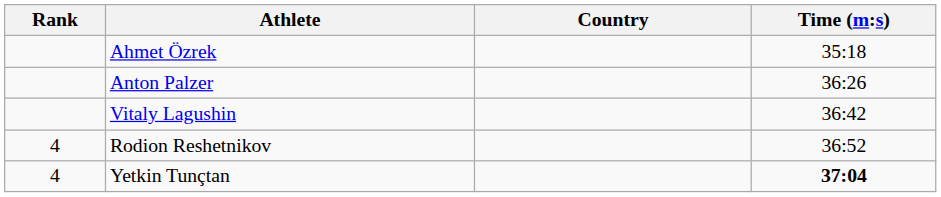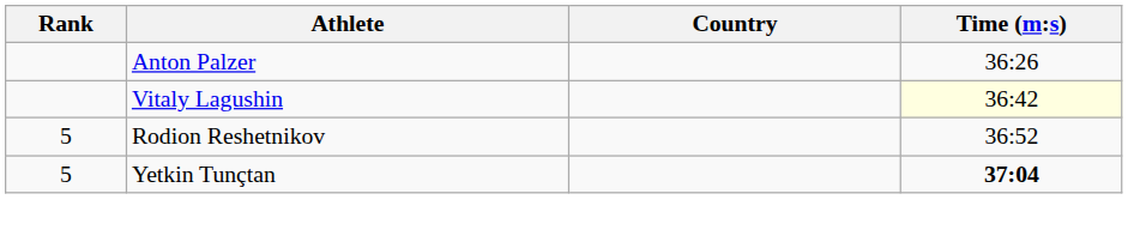- row: Ahmet Özrek | 35:18
Vitaly Lagushin | Time (m:s): no background -> lightyellow background
Rodion Reshetnikov | Rank: 4 -> 5
Yetkin Tunçtan | Rank: 4 -> 5
